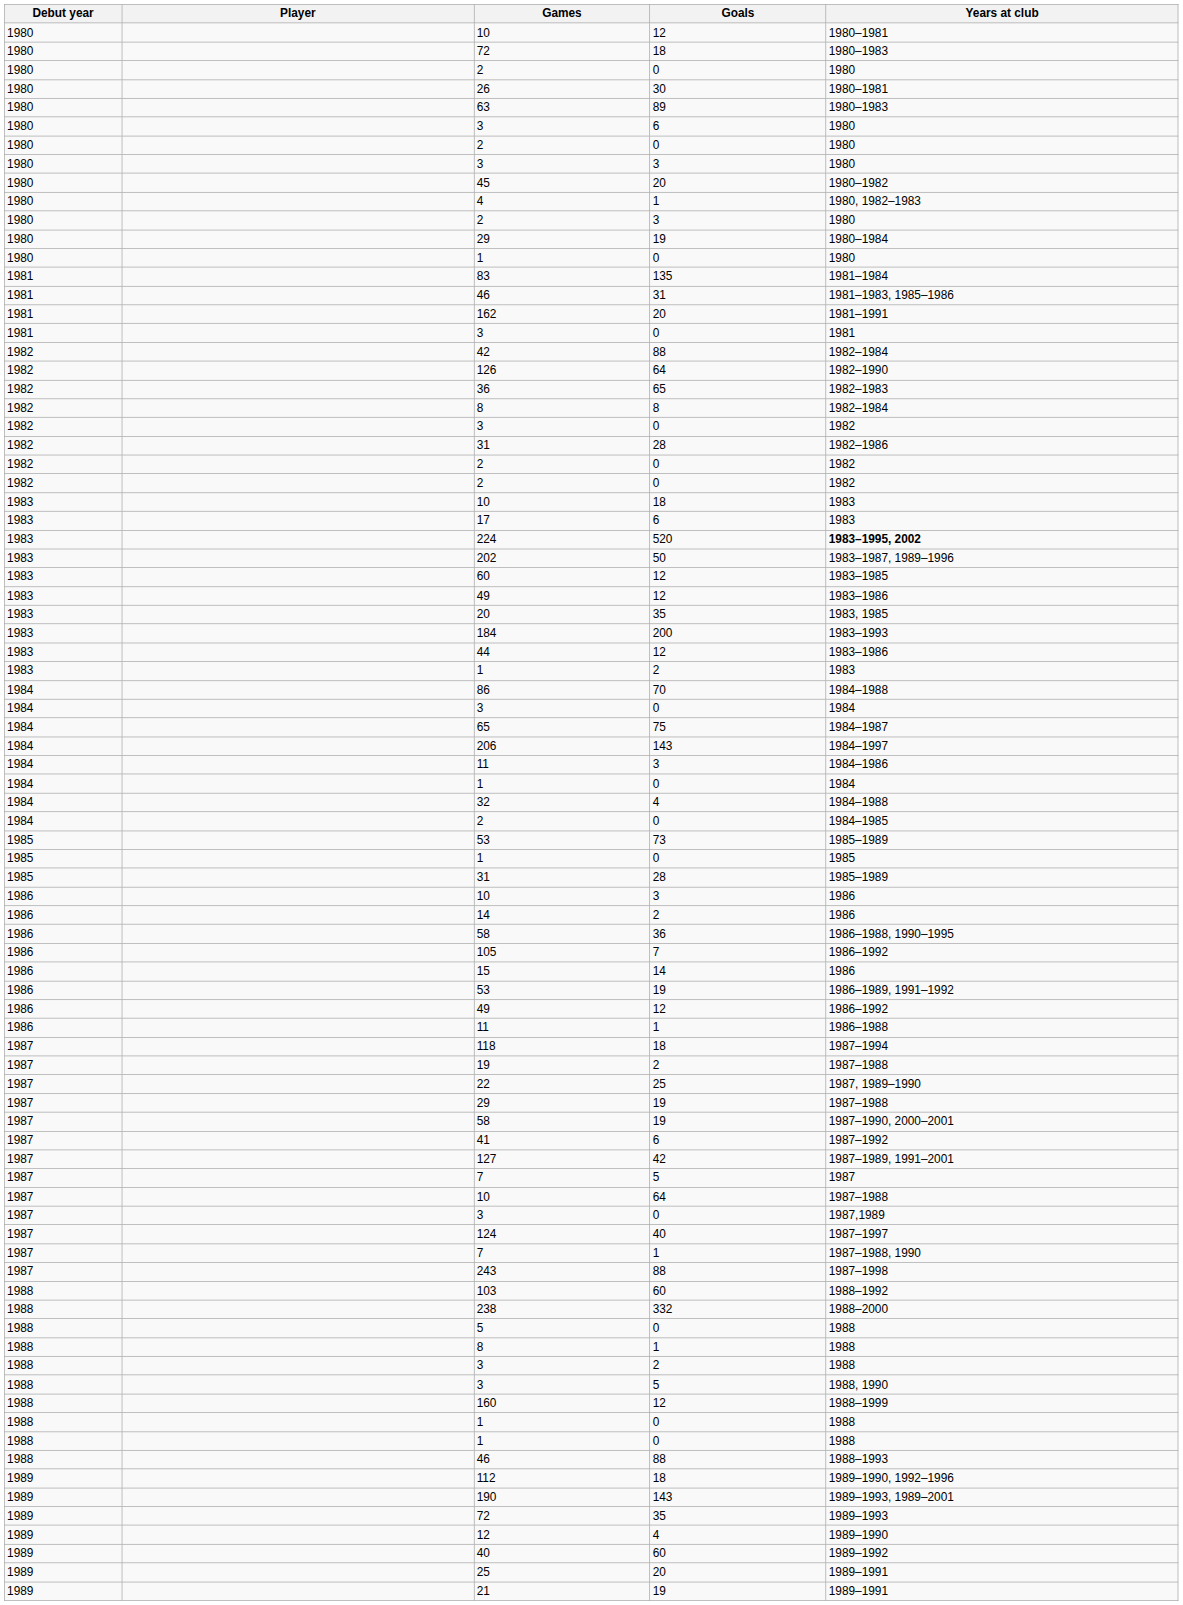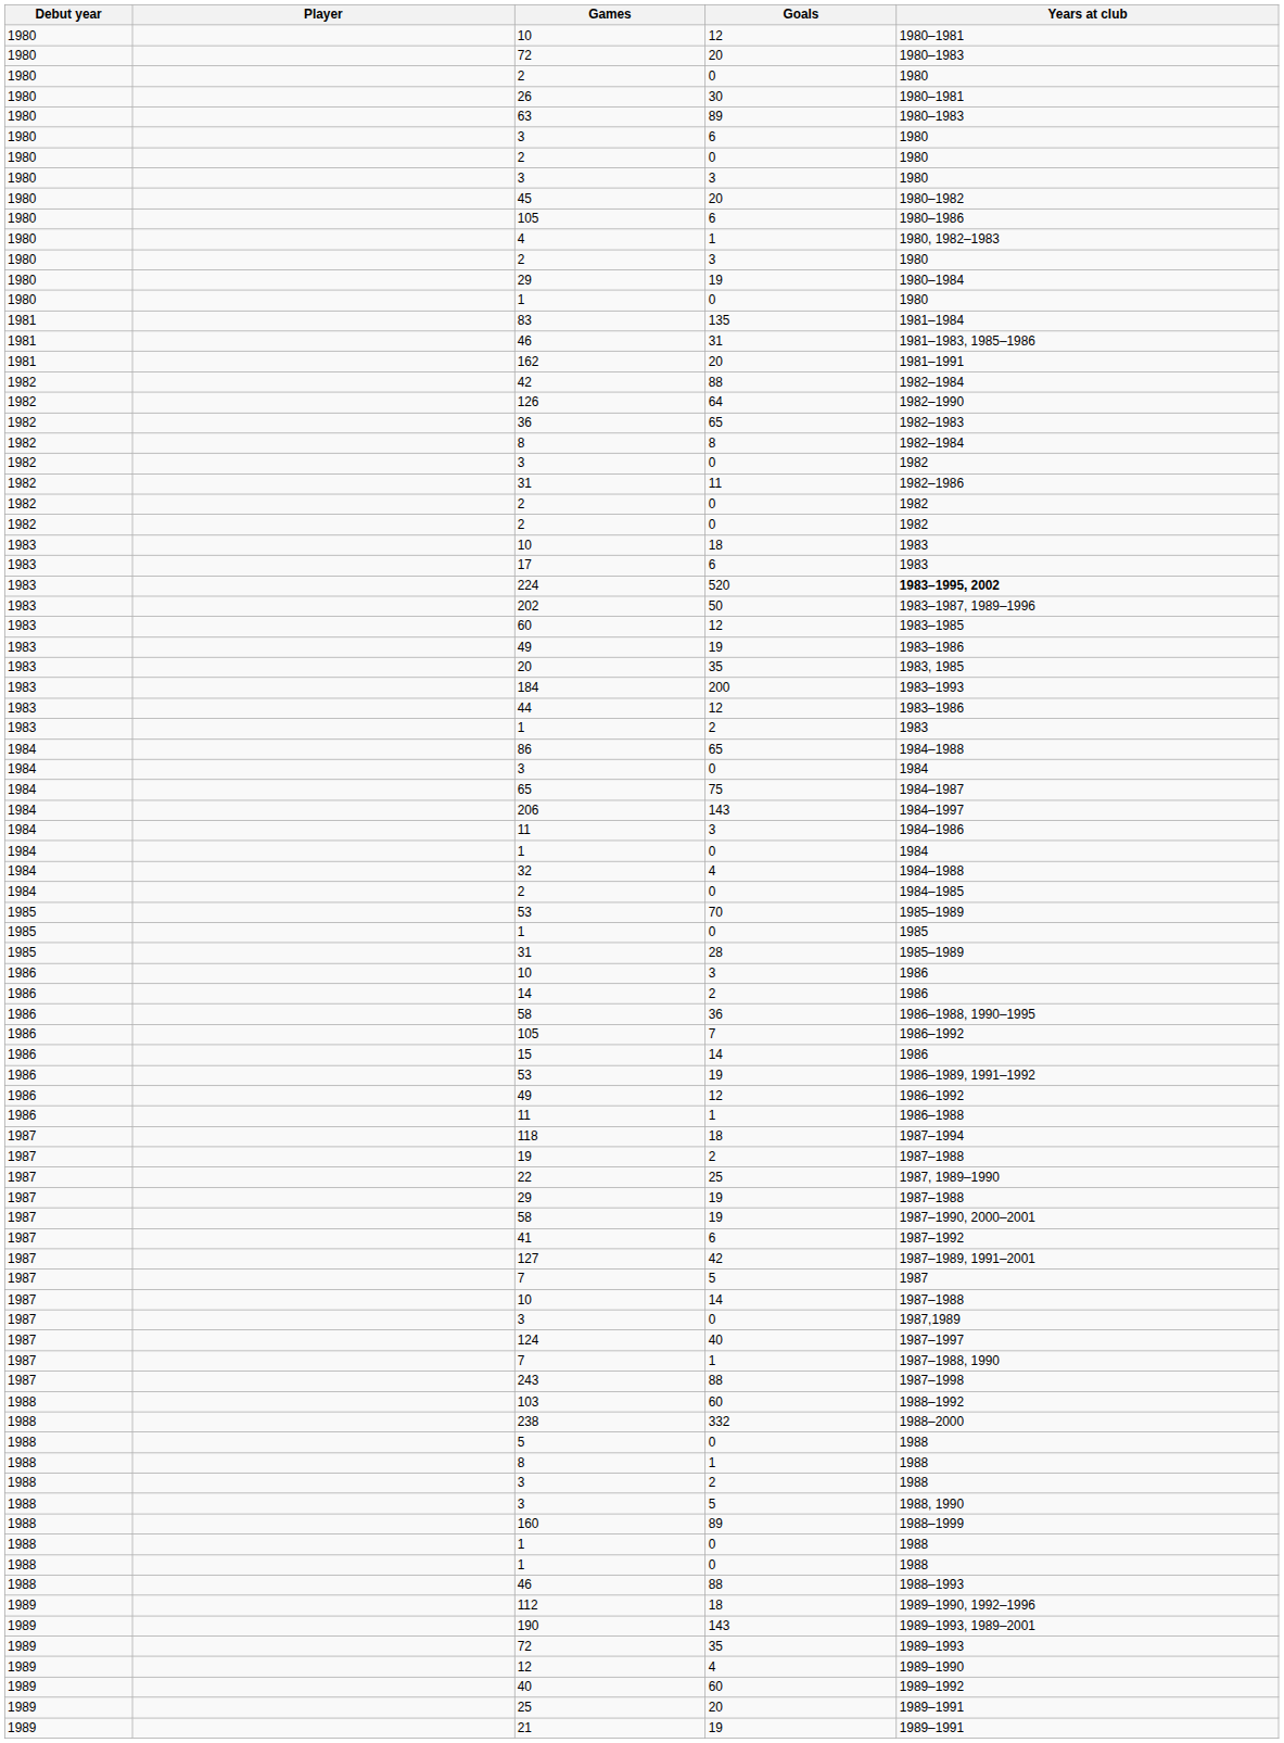1980 / 72 | Goals: 18 -> 20
+ row: 1980 | 105 | 6 | 1980–1986
- row: 1981 | 3 | 0 | 1981
1982 / 31 | Goals: 28 -> 11
1983 / 49 | Goals: 12 -> 19
86 | Goals: 70 -> 65
1985 / 53 | Goals: 73 -> 70
1987 / 10 | Goals: 64 -> 14
160 | Goals: 12 -> 89
